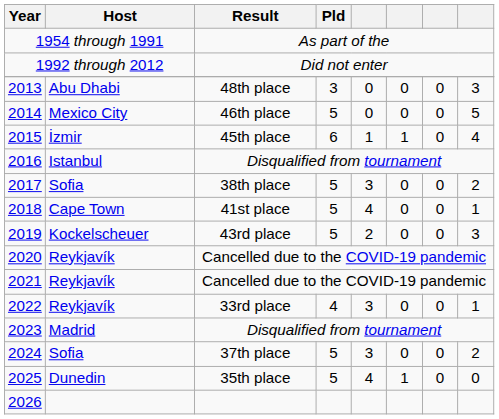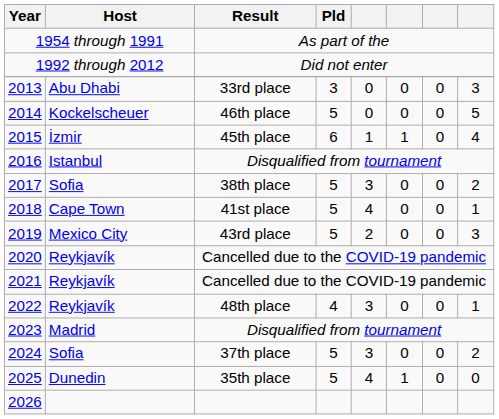2013 | Result: 48th place -> 33rd place
2014 | Host: Mexico City -> Kockelscheuer
2019 | Host: Kockelscheuer -> Mexico City
2022 | Result: 33rd place -> 48th place
